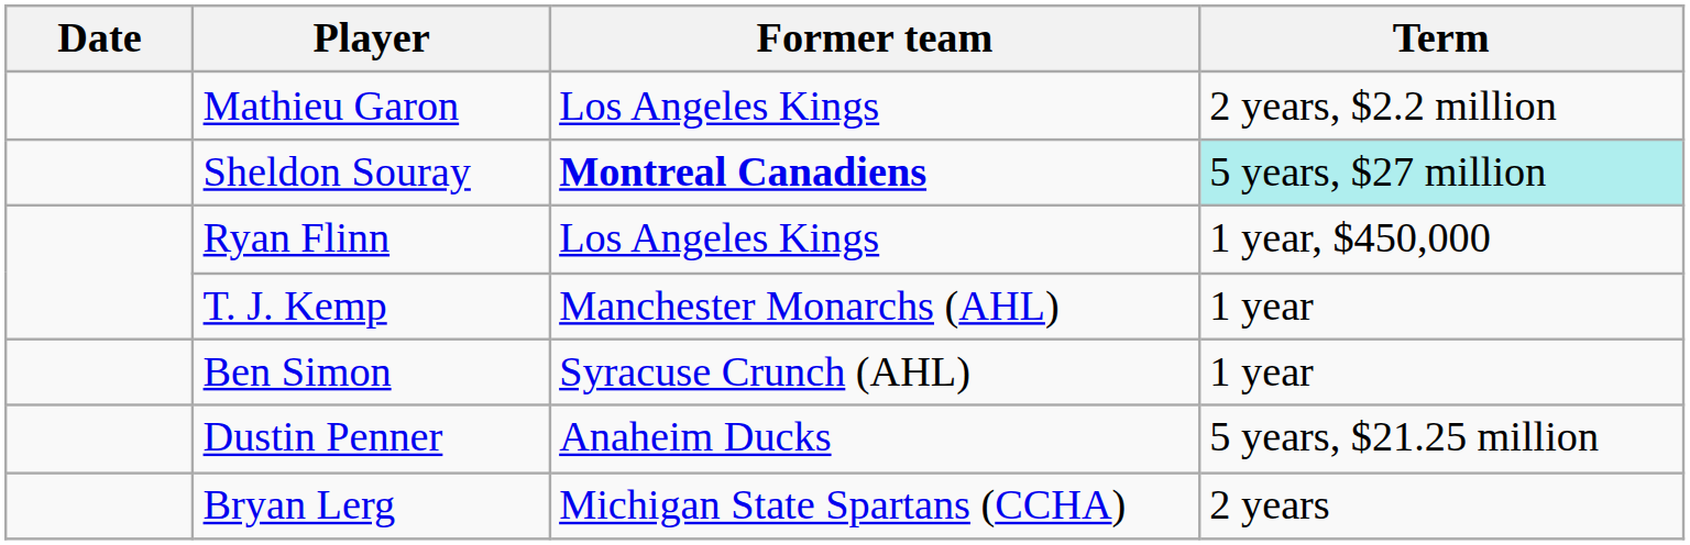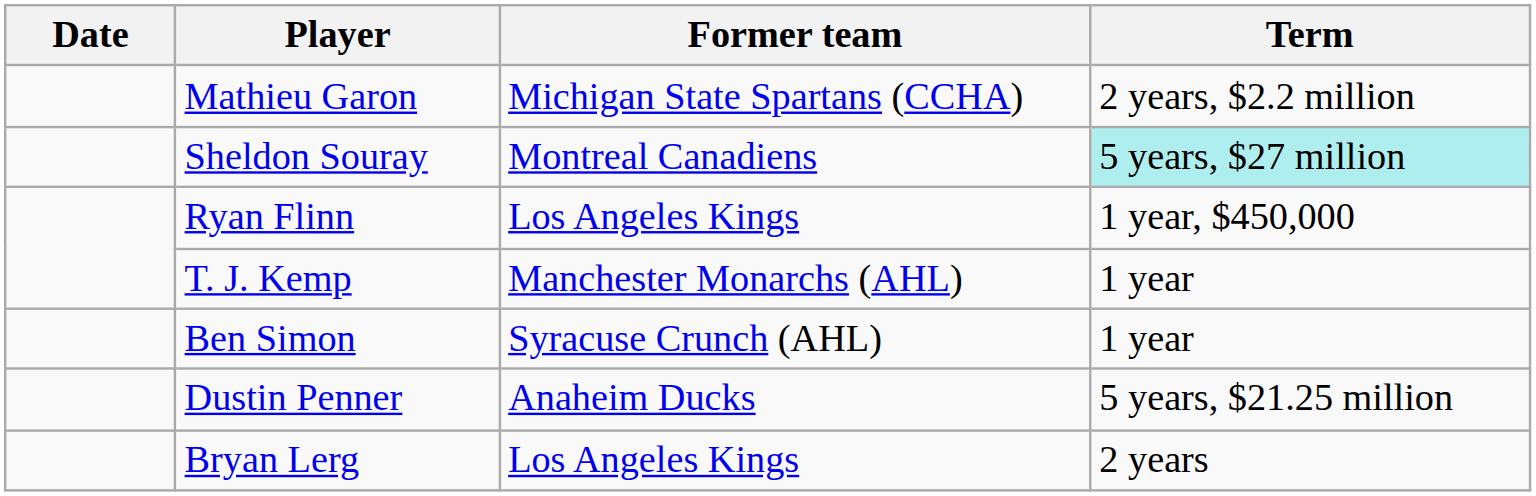Mathieu Garon | Former team: Los Angeles Kings -> Michigan State Spartans (CCHA)
Sheldon Souray | Former team: bold -> normal
Bryan Lerg | Former team: Michigan State Spartans (CCHA) -> Los Angeles Kings
